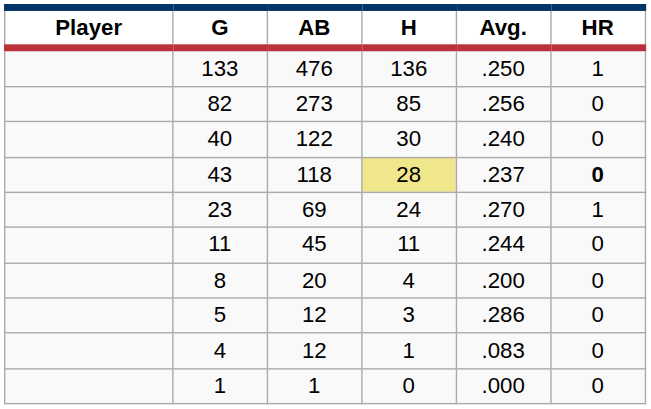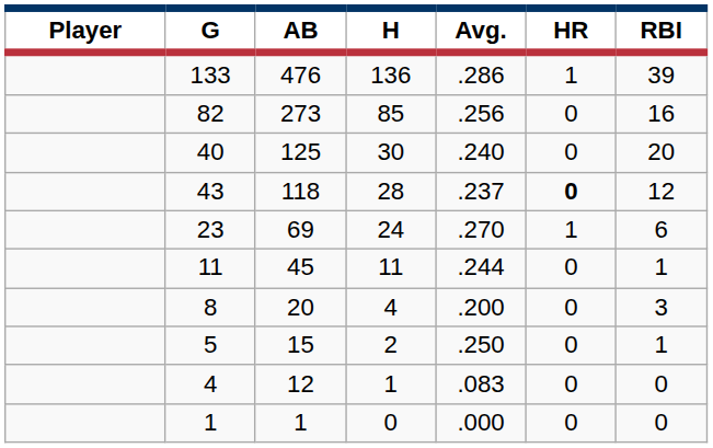+ column: RBI | 39 | 16 | 20 | 12 | 6 | 1 | 3 | 1 | 0 | 0
133 | Avg.: .250 -> .286
40 | AB: 122 -> 125
43 | H: khaki background -> no background
5 | AB: 12 -> 15
5 | H: 3 -> 2
5 | Avg.: .286 -> .250
